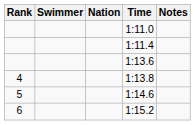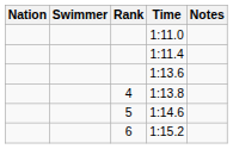columns swapped: Rank <-> Nation
